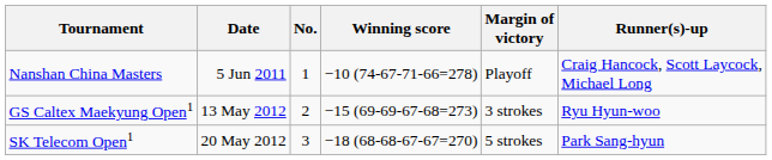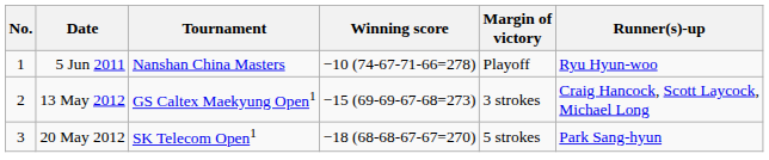columns swapped: No. <-> Tournament
5 Jun 2011 | Runner(s)-up: Craig Hancock, Scott Laycock, Michael Long -> Ryu Hyun-woo
13 May 2012 | Runner(s)-up: Ryu Hyun-woo -> Craig Hancock, Scott Laycock, Michael Long
